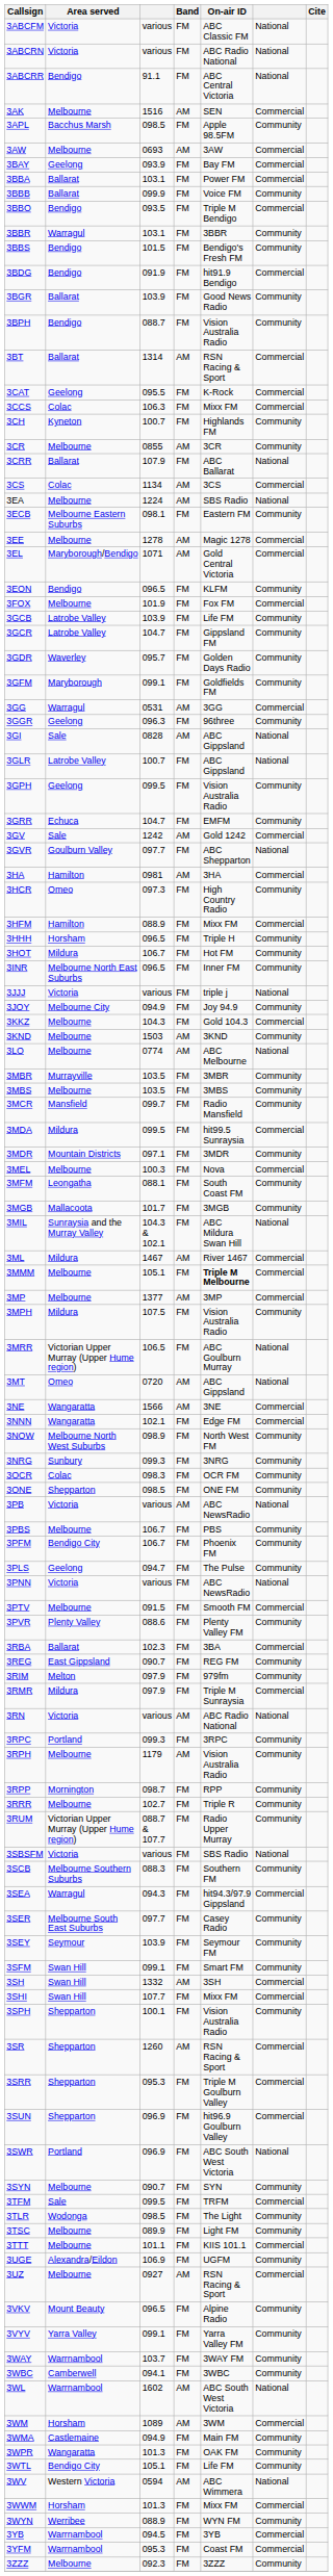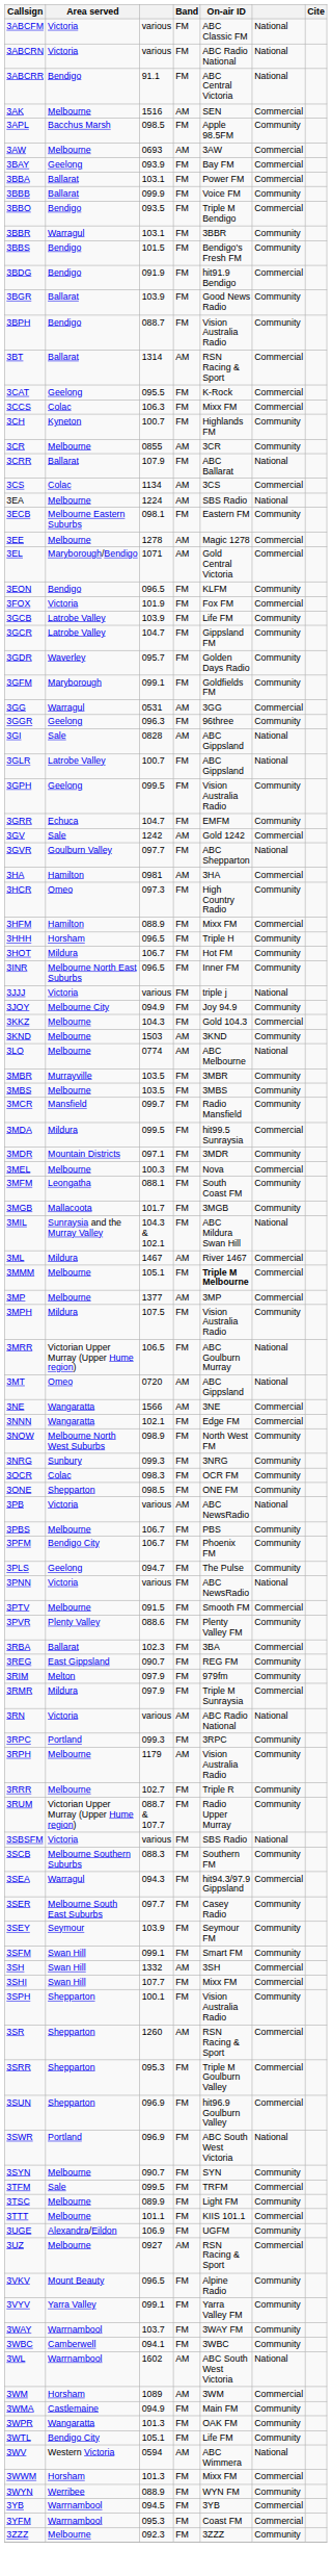3FOX | Area served: Melbourne -> Victoria
- row: 3RPP | Mornington | 098.7 | FM | RPP | Community
- row: 3TLR | Wodonga | 098.5 | FM | The Light | Community
